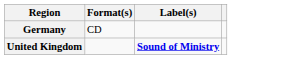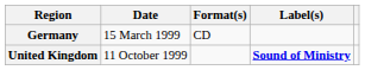+ column: Date | 15 March 1999 | 11 October 1999
